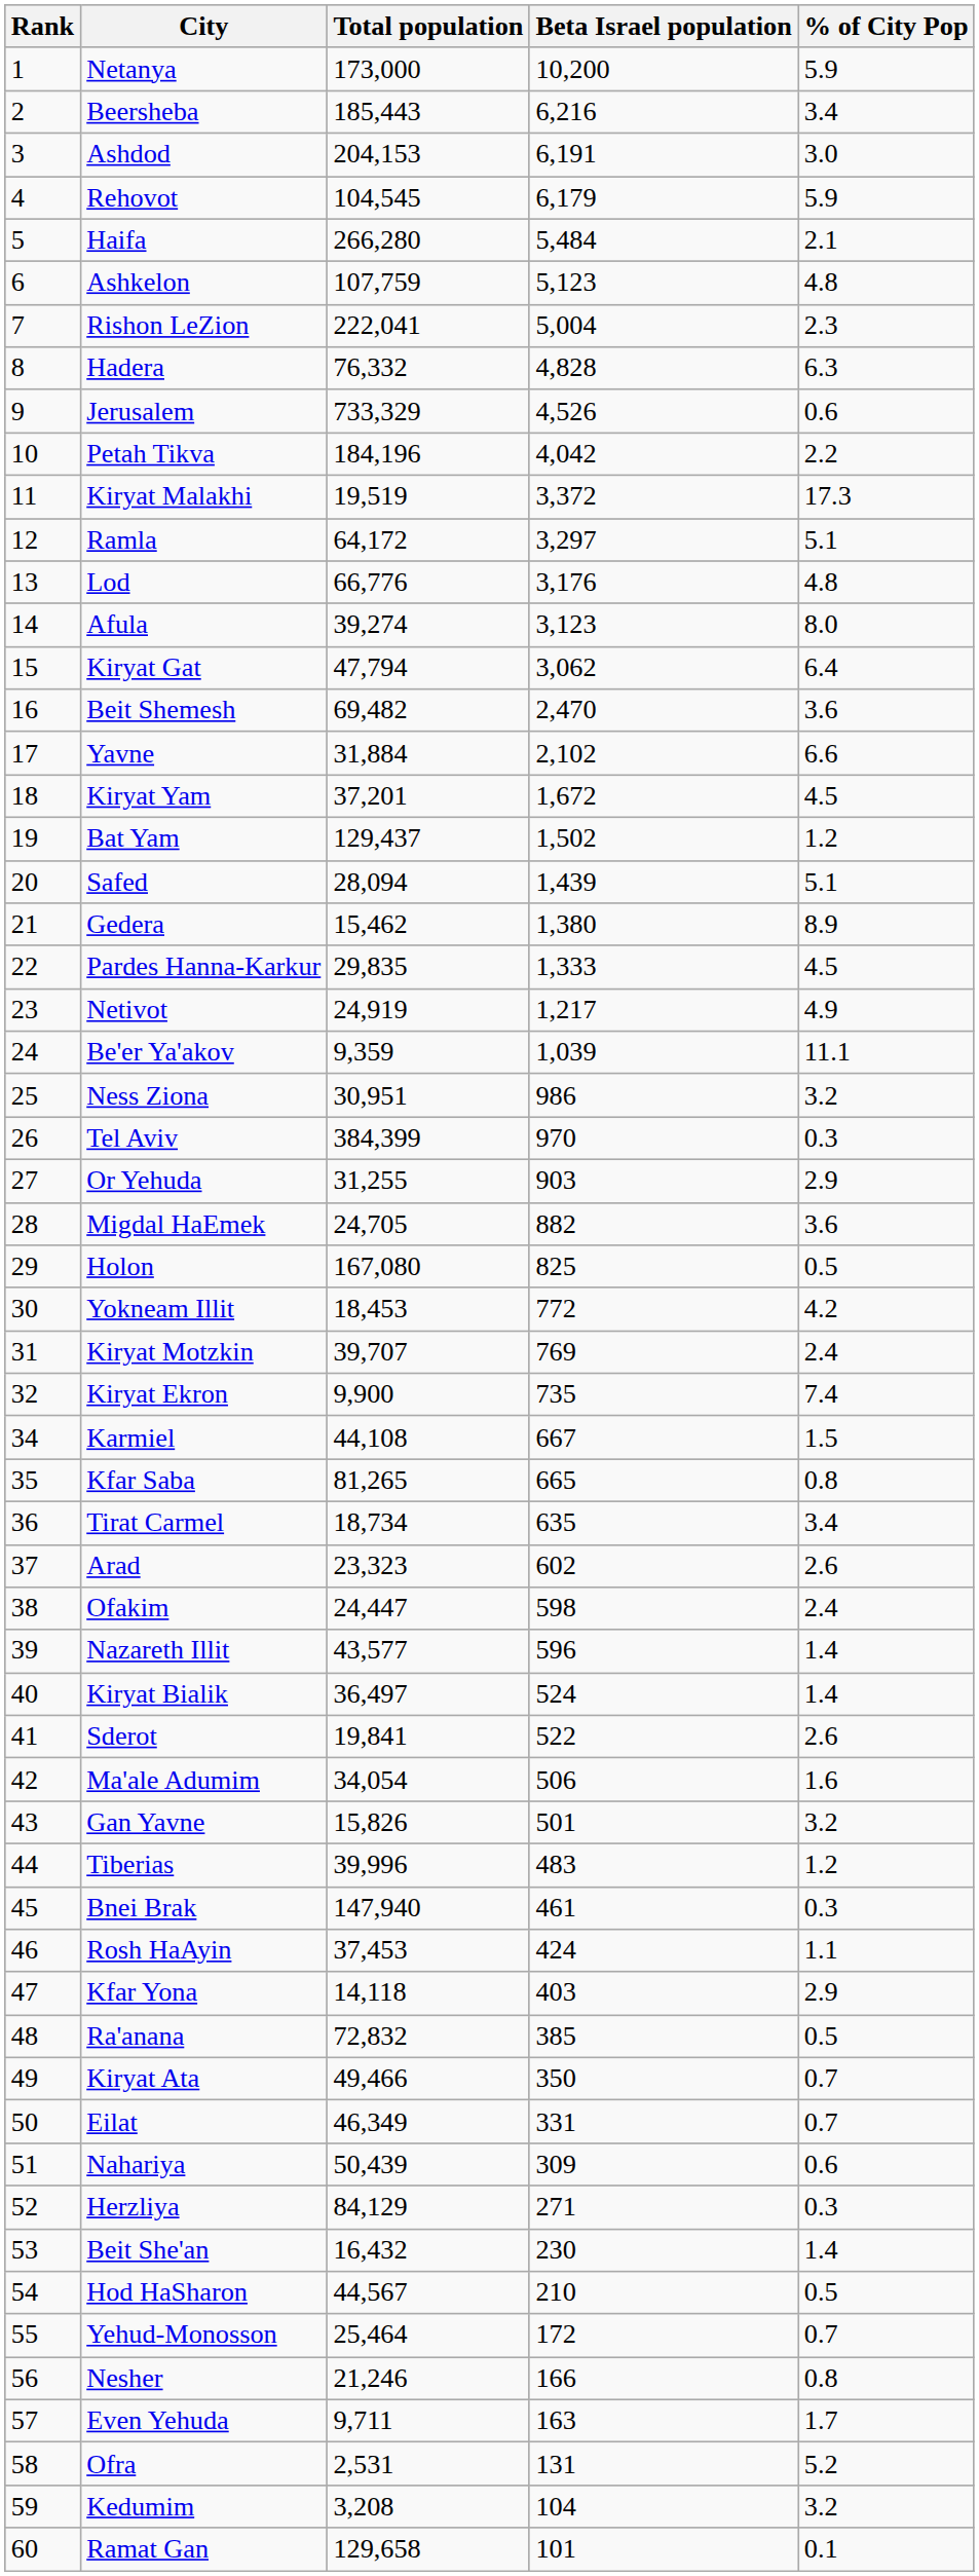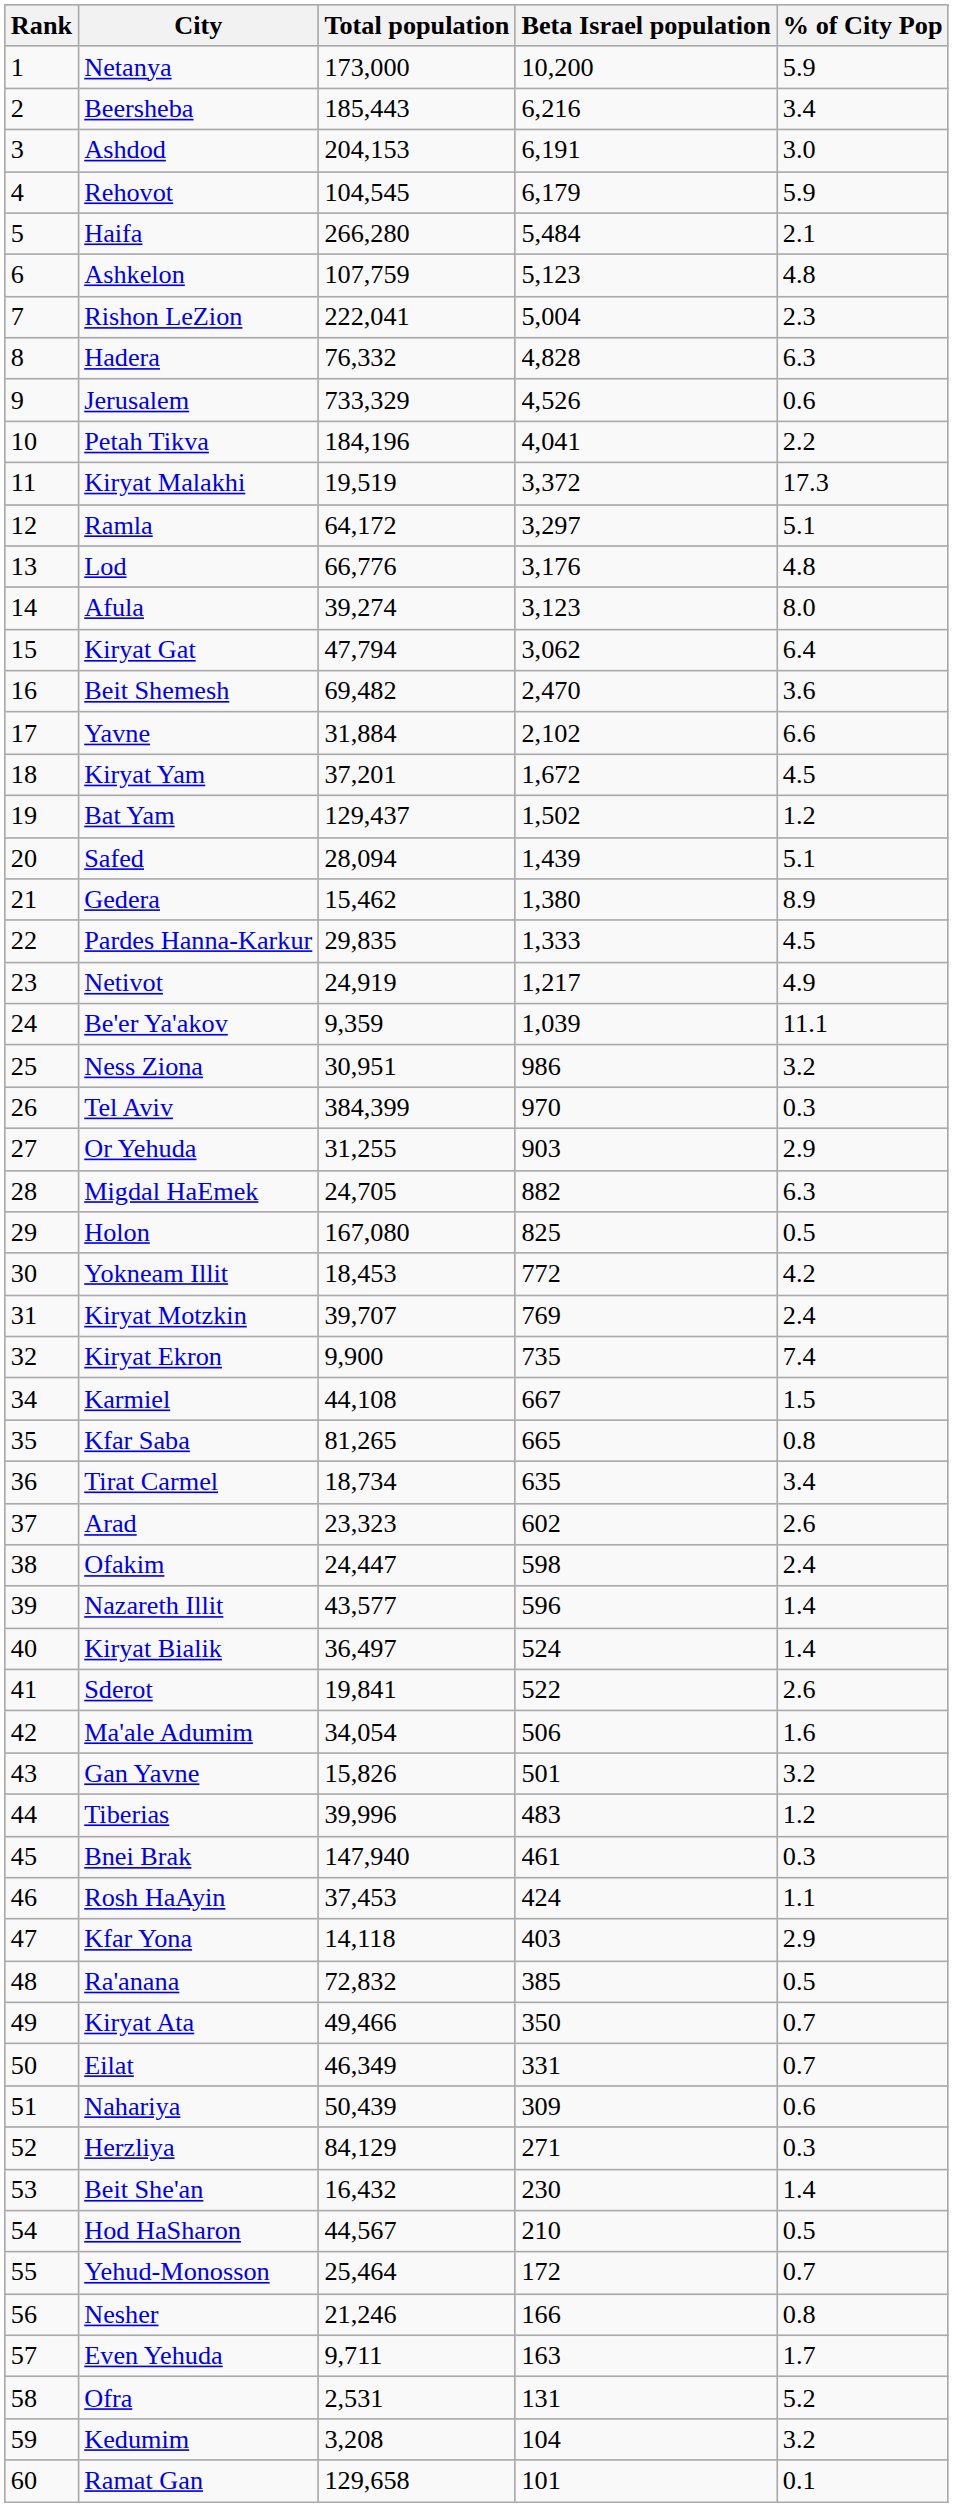Petah Tikva | Beta Israel population: 4,042 -> 4,041
Migdal HaEmek | % of City Pop: 3.6 -> 6.3
